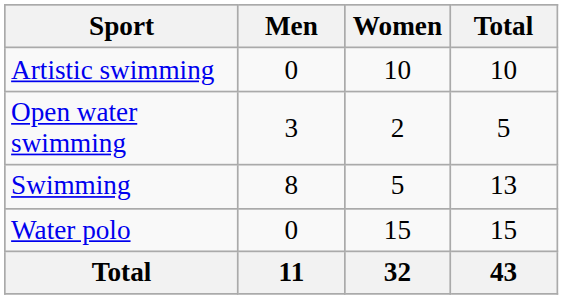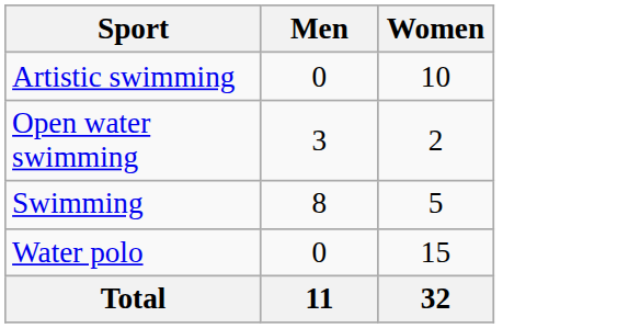- column: Total | 10 | 5 | 13 | 15 | 43
